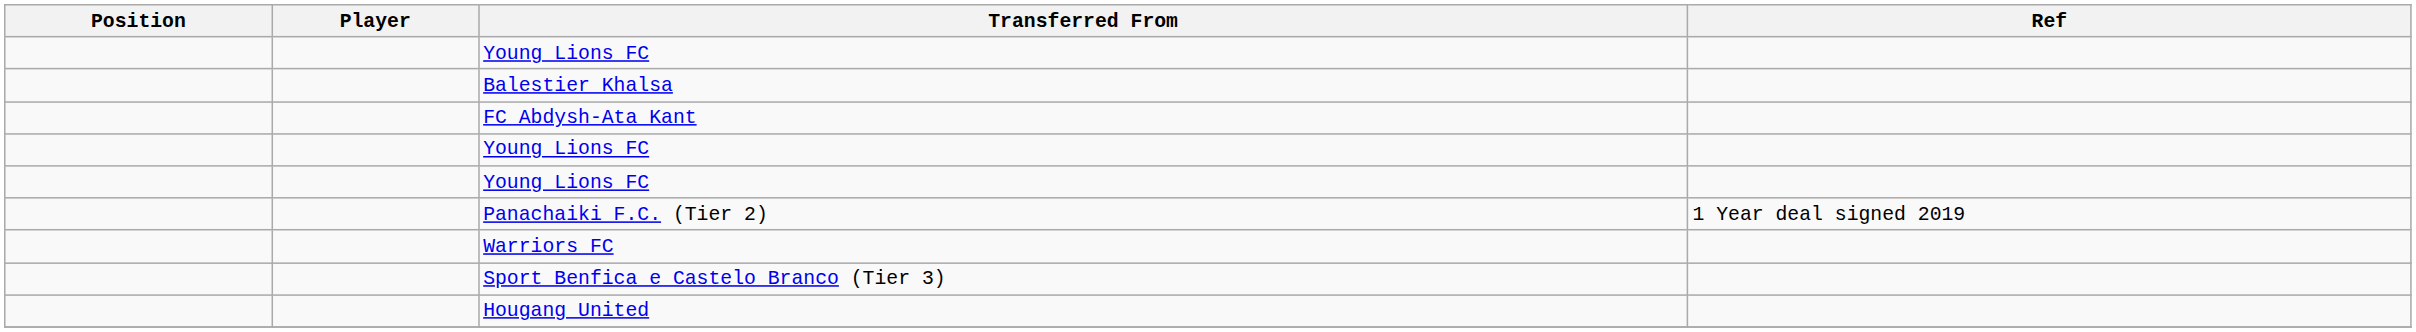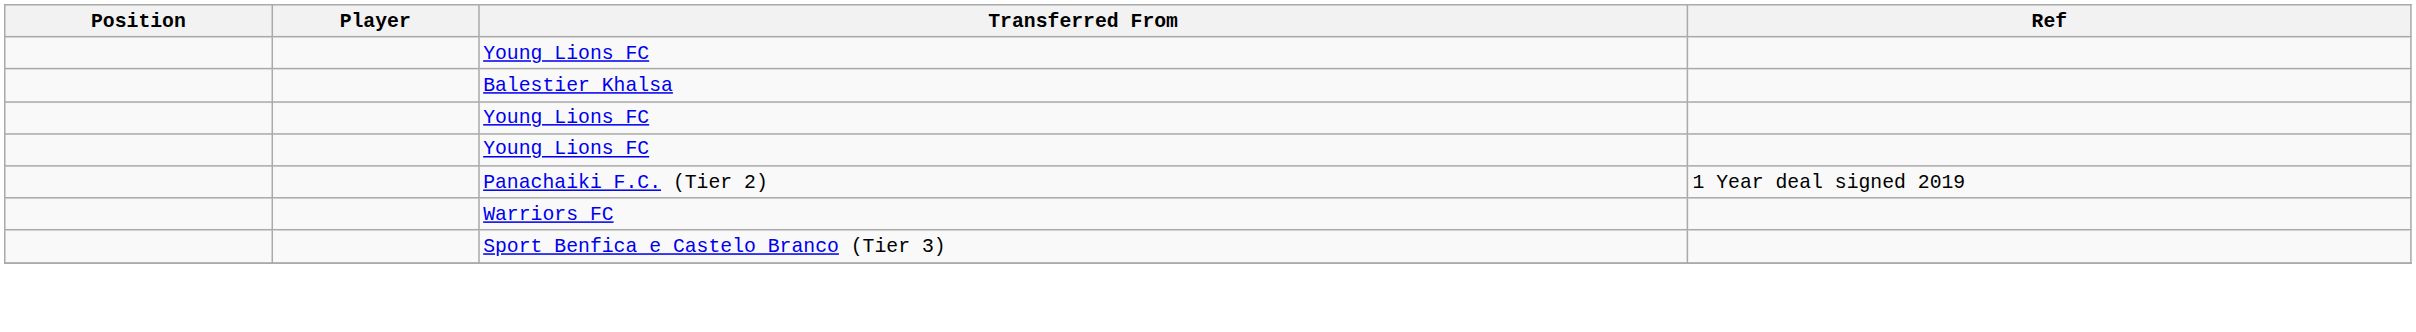- row: FC Abdysh-Ata Kant
- row: Hougang United
